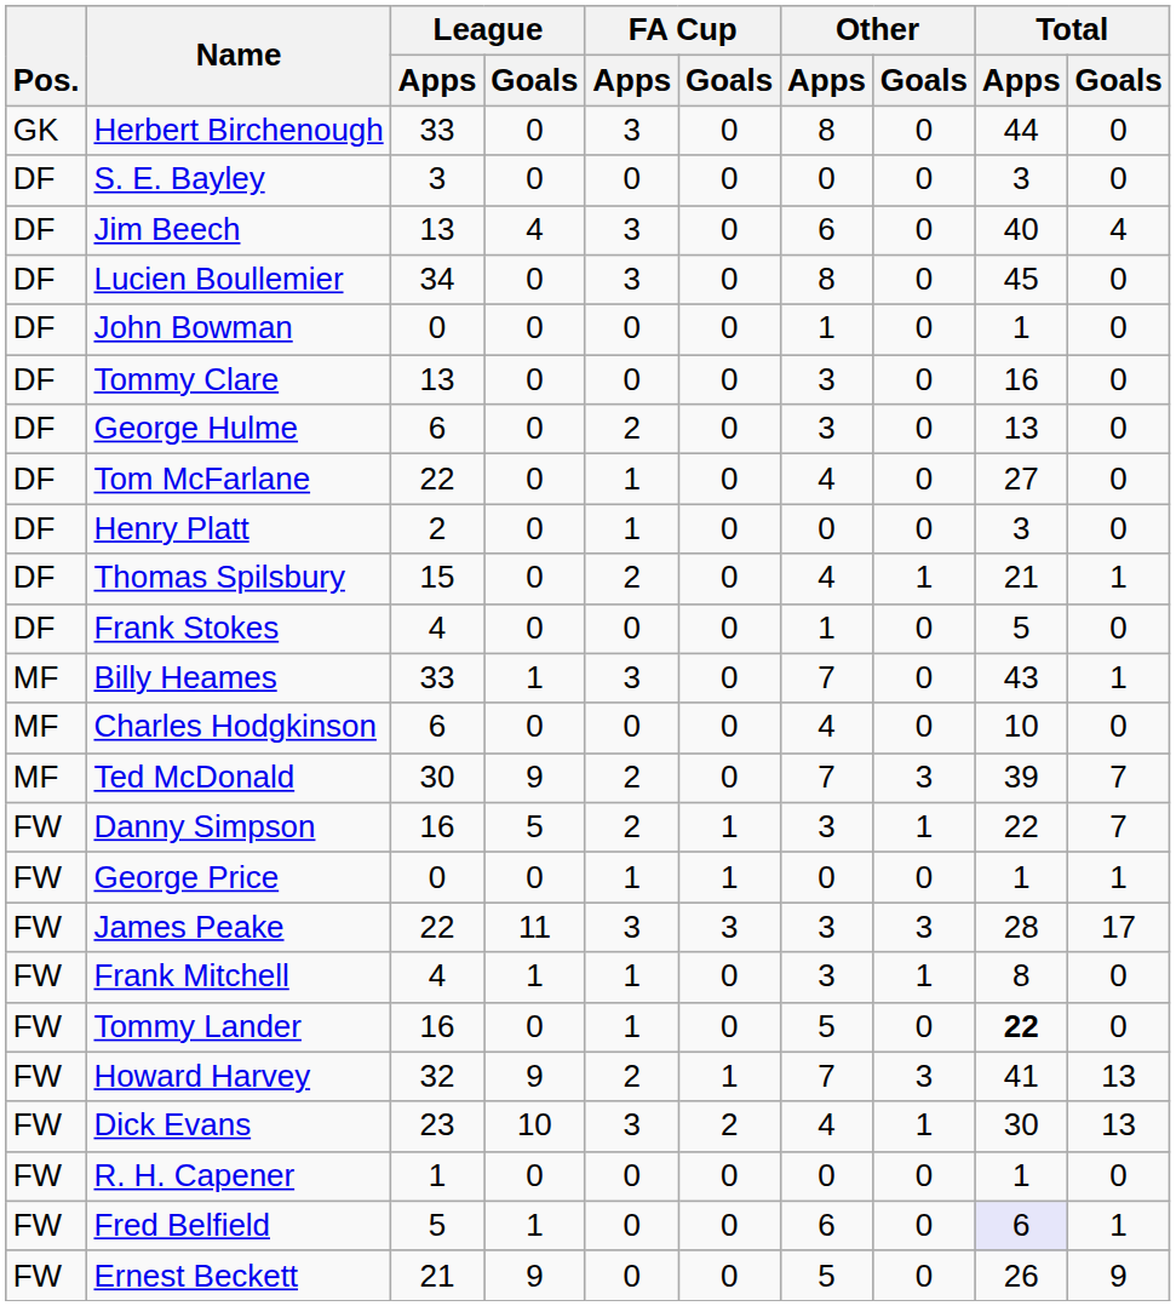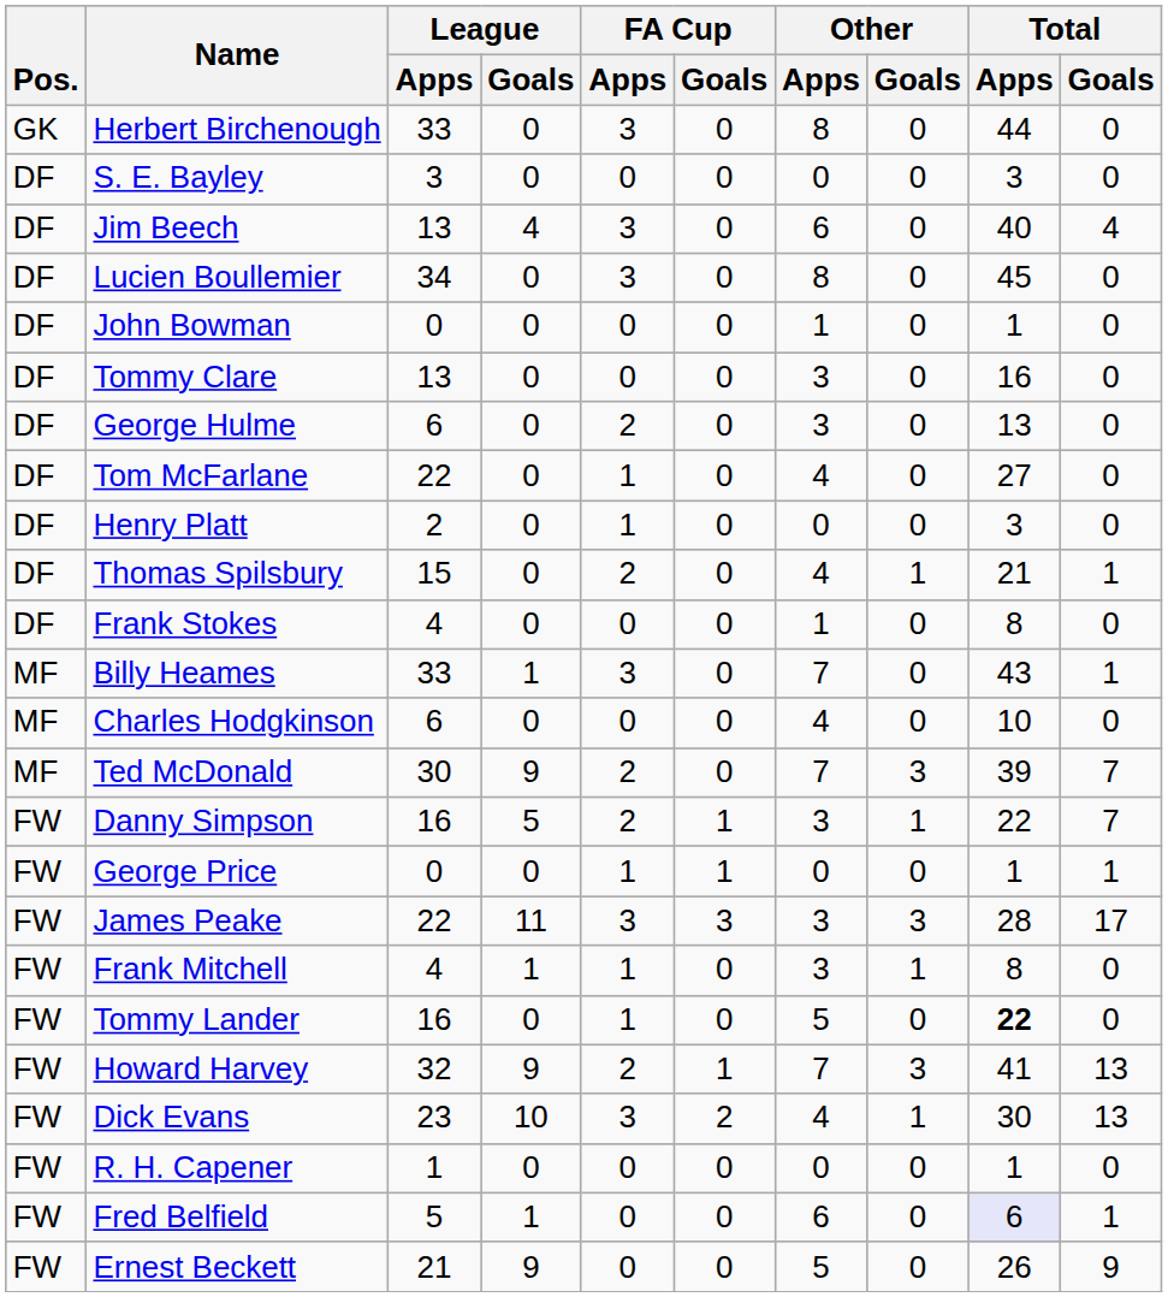Frank Stokes | Total / Apps: 5 -> 8
